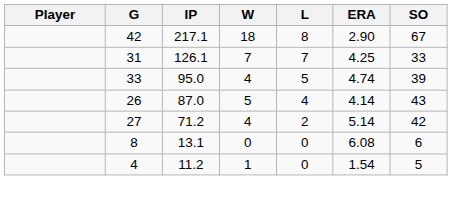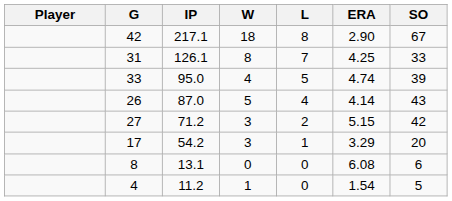31 | W: 7 -> 8
27 | W: 4 -> 3
27 | ERA: 5.14 -> 5.15
+ row: 17 | 54.2 | 3 | 1 | 3.29 | 20
